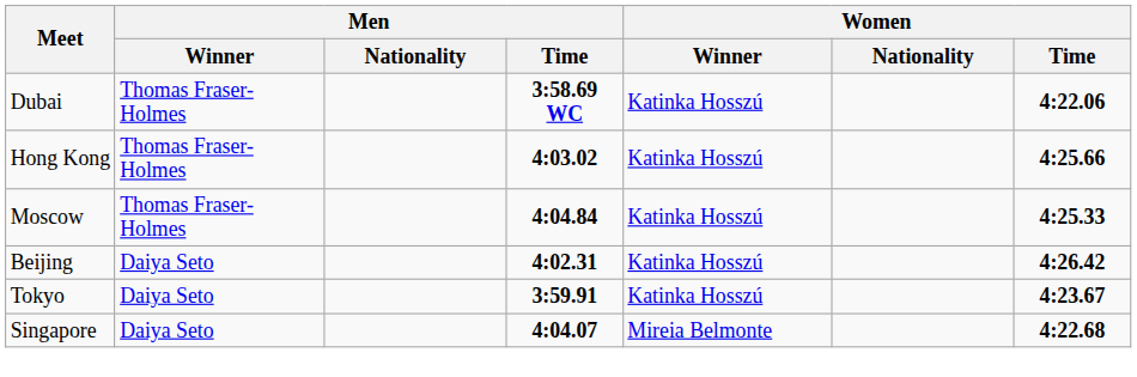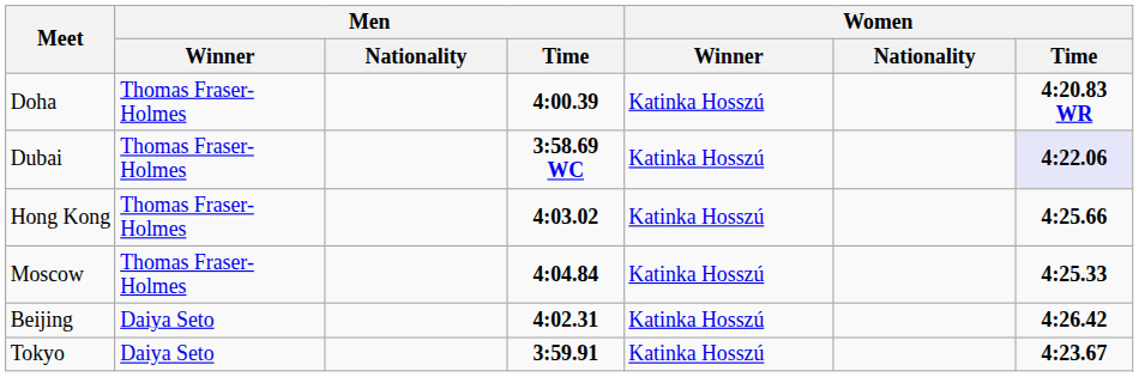+ row: Doha | Thomas Fraser-Holmes | 4:00.39 | Katinka Hosszú | 4:20.83 WR
Dubai | Women / Time: no background -> lavender background
- row: Singapore | Daiya Seto | 4:04.07 | Mireia Belmonte | 4:22.68
